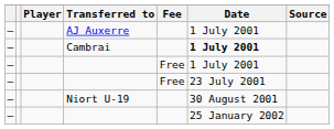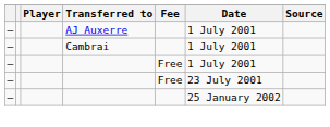Cambrai | Date: bold -> normal
- row: – | Niort U-19 | 30 August 2001
